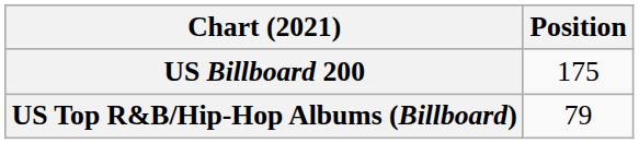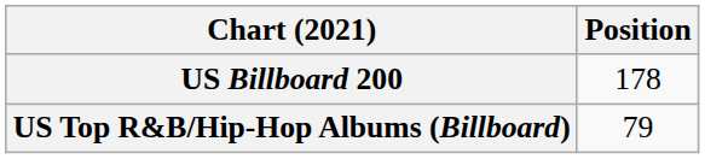US Billboard 200 | Position: 175 -> 178
